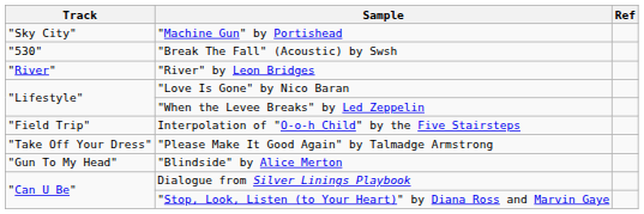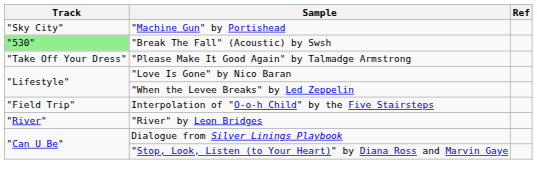"Break The Fall" (Acoustic) by Swsh | Track: no background -> lightgreen background
rows swapped: "River" by Leon Bridges <-> "Please Make It Good Again" by Talmadge Armstrong
- row: "Gun To My Head" | "Blindside" by Alice Merton
